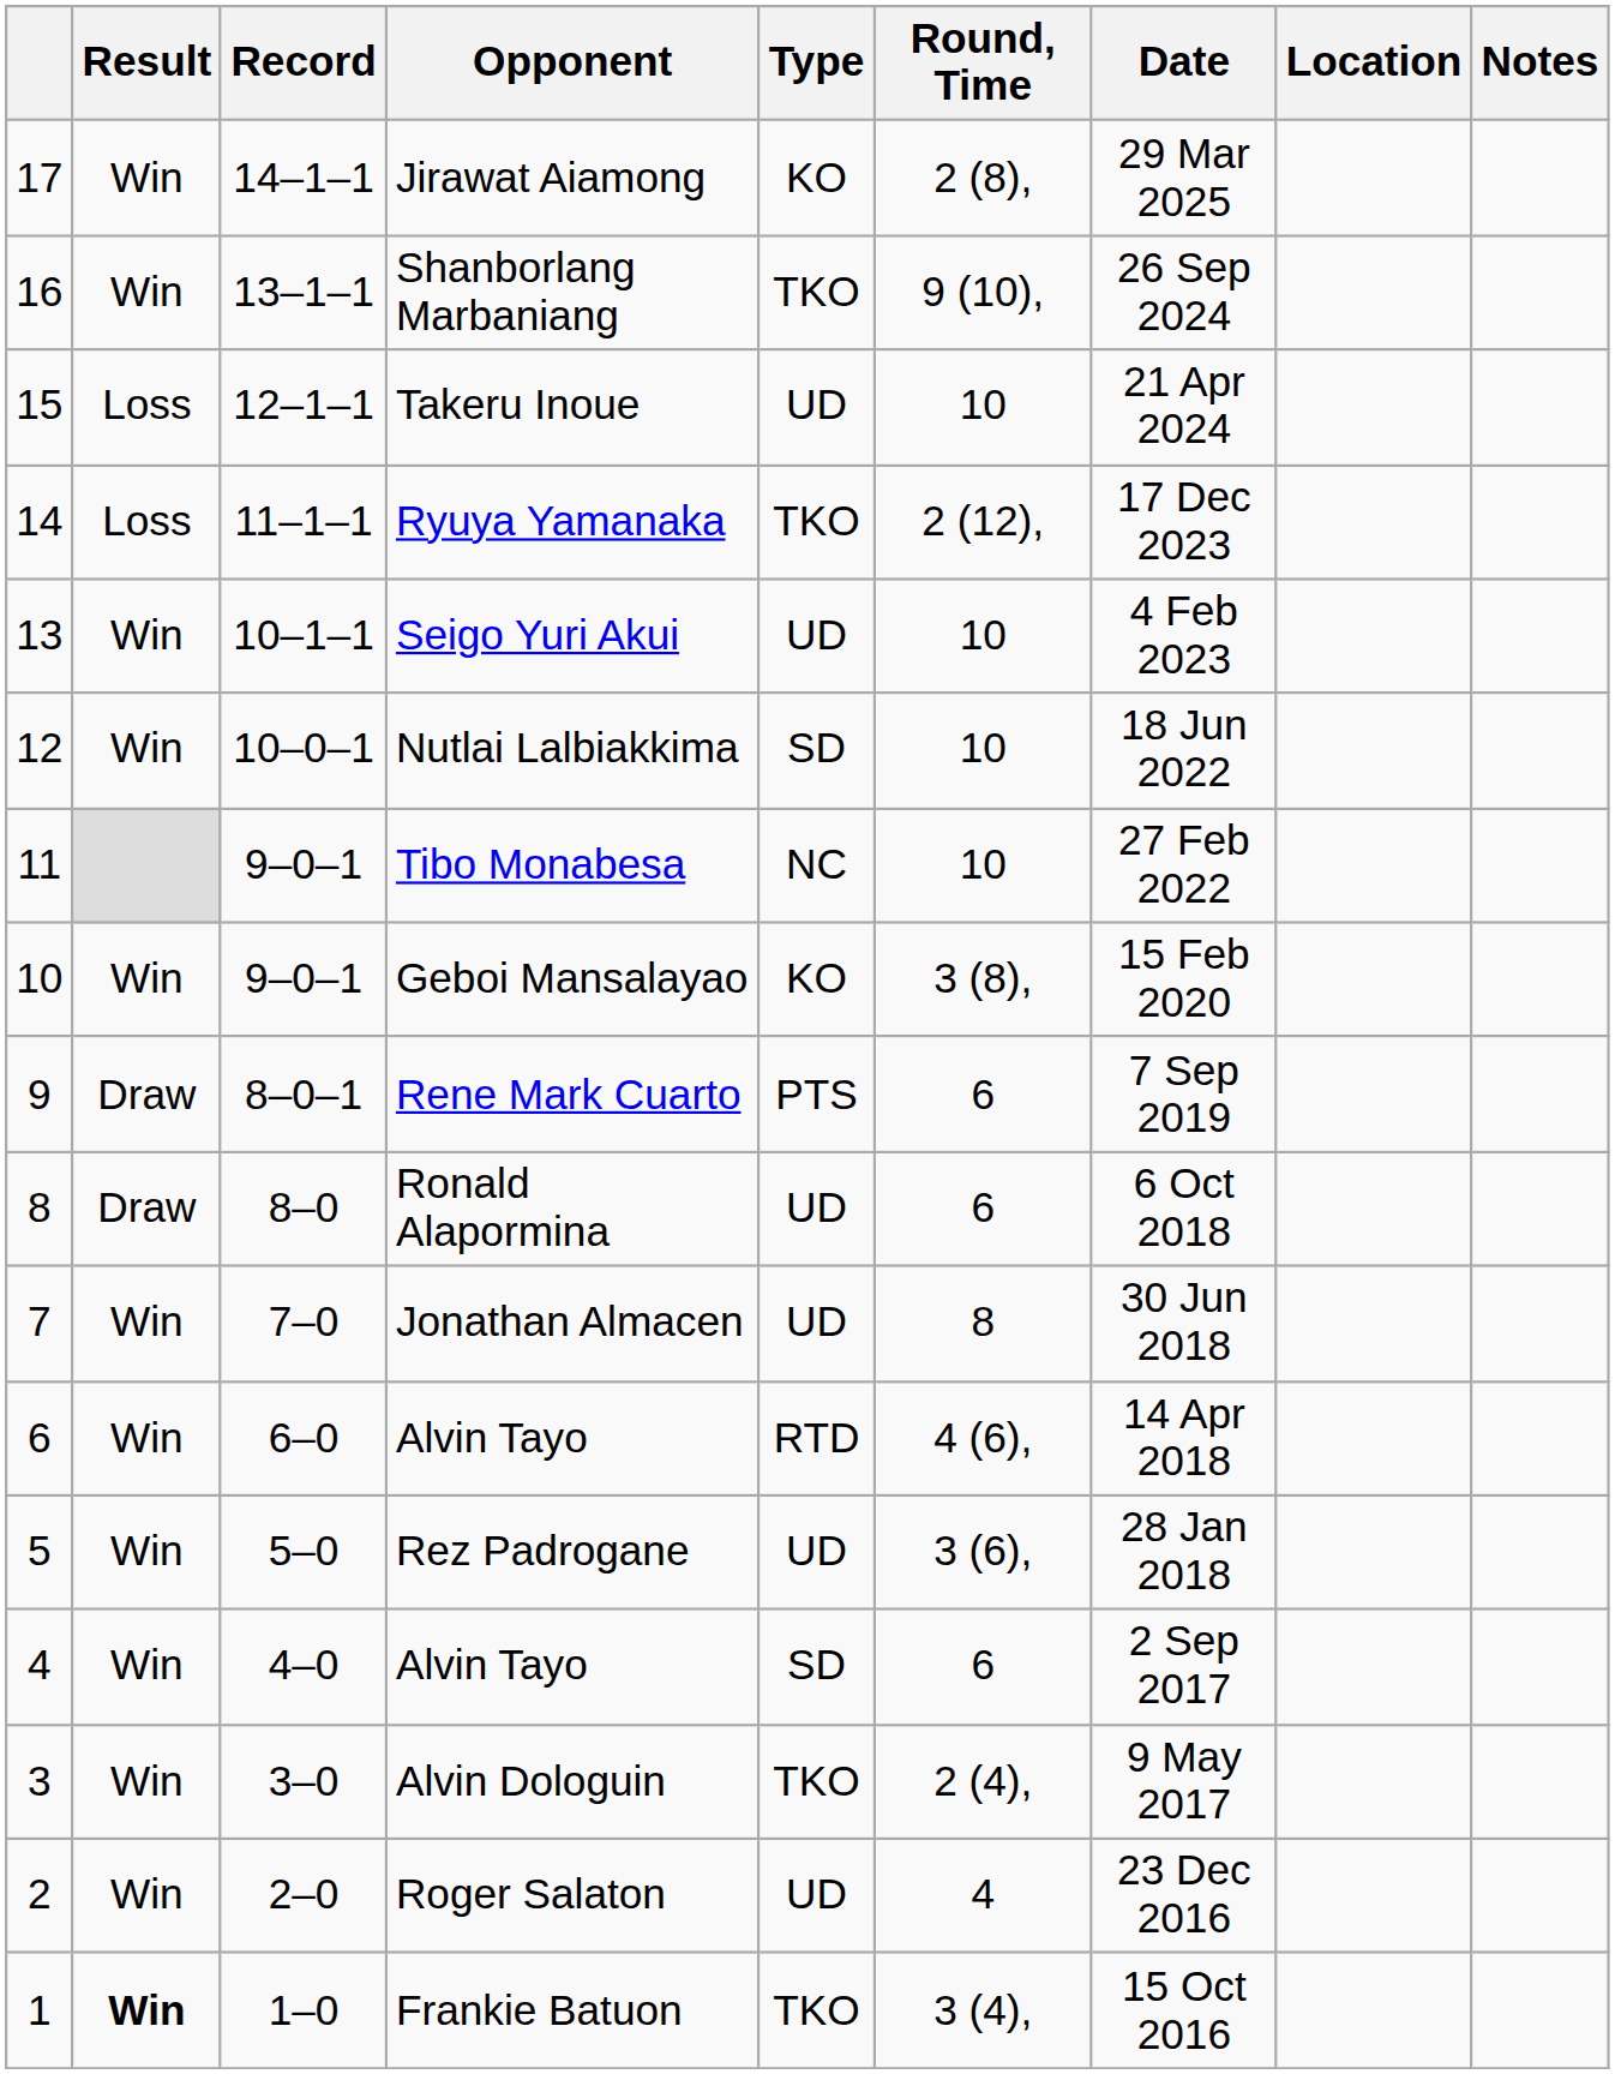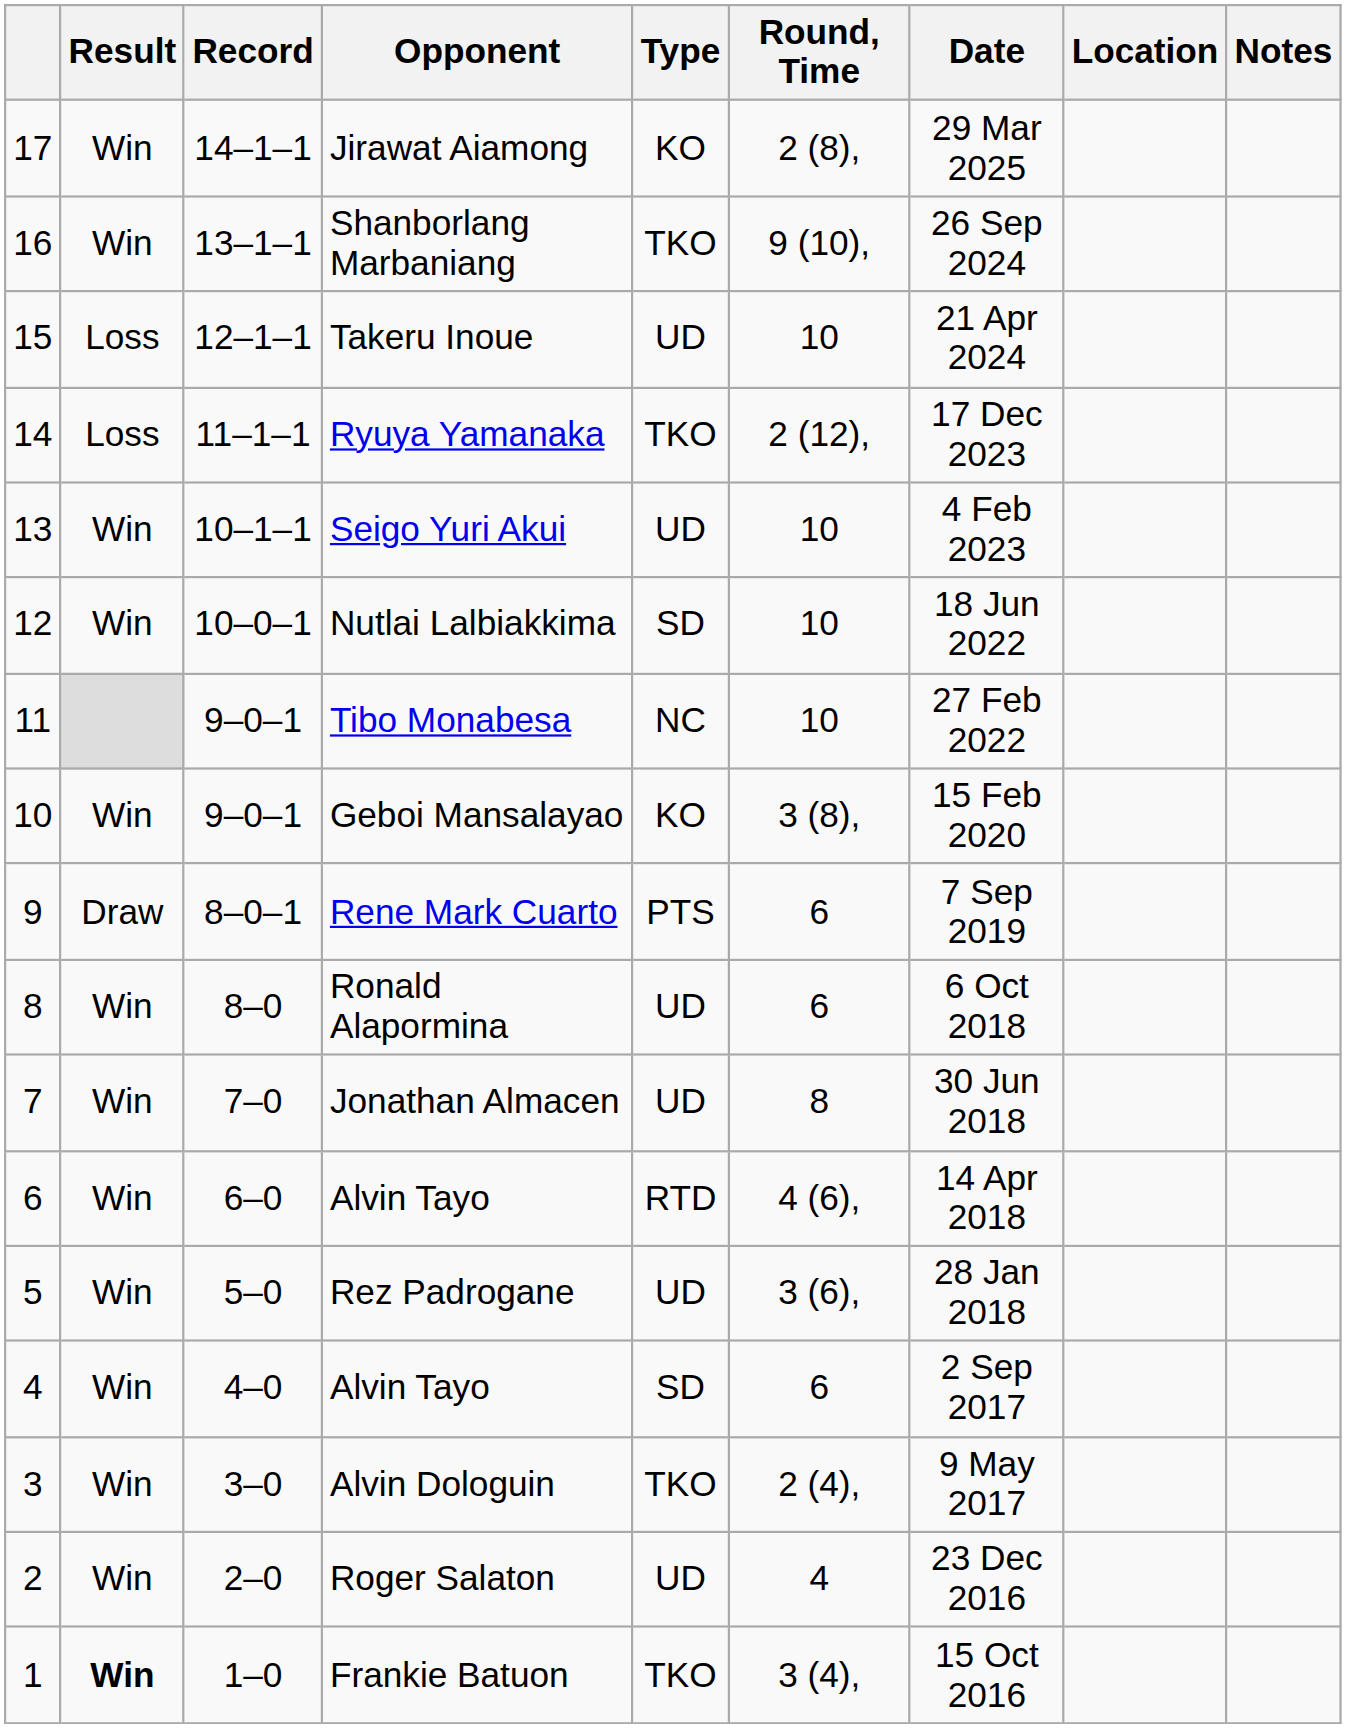Ronald Alapormina | Result: Draw -> Win
